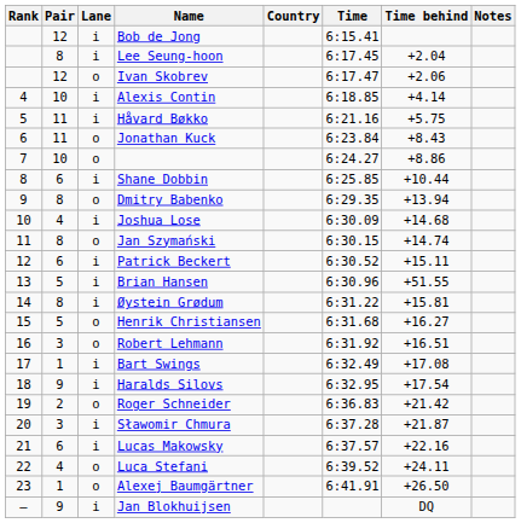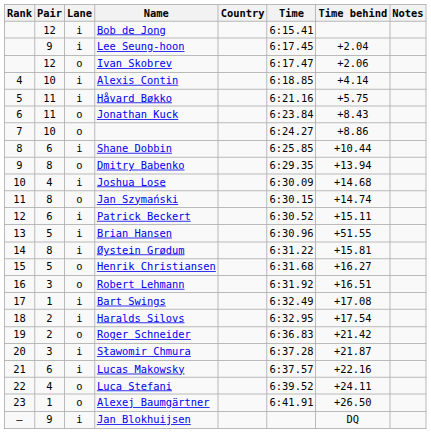Lee Seung-hoon | Pair: 8 -> 9
Haralds Silovs | Pair: 9 -> 2
